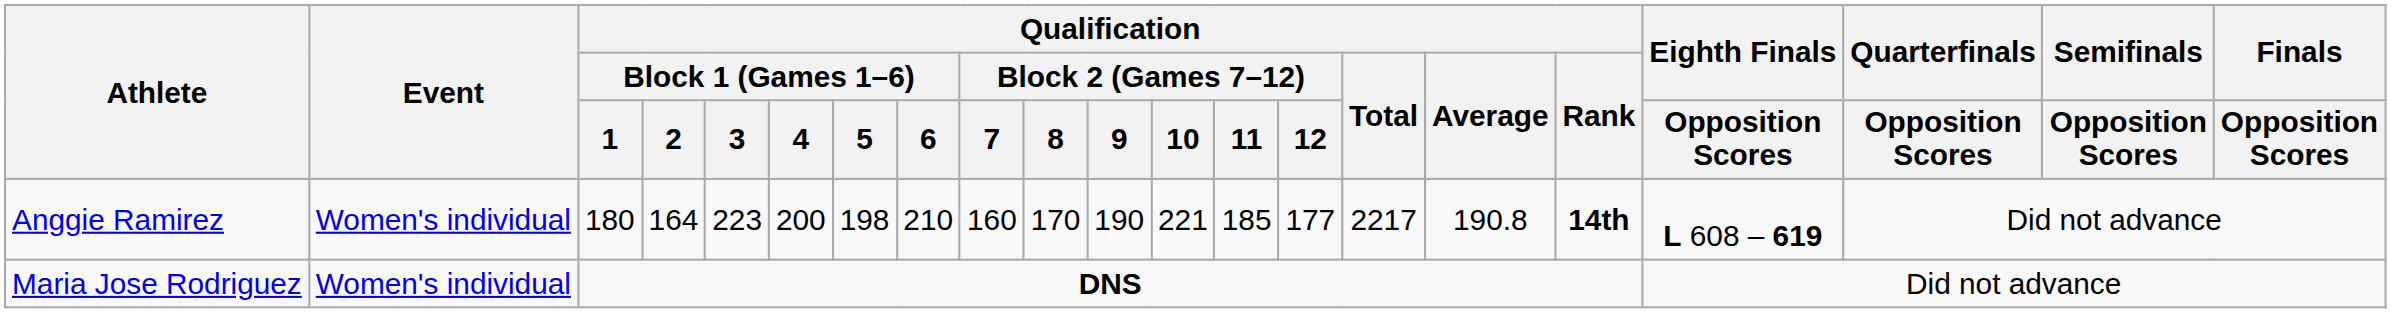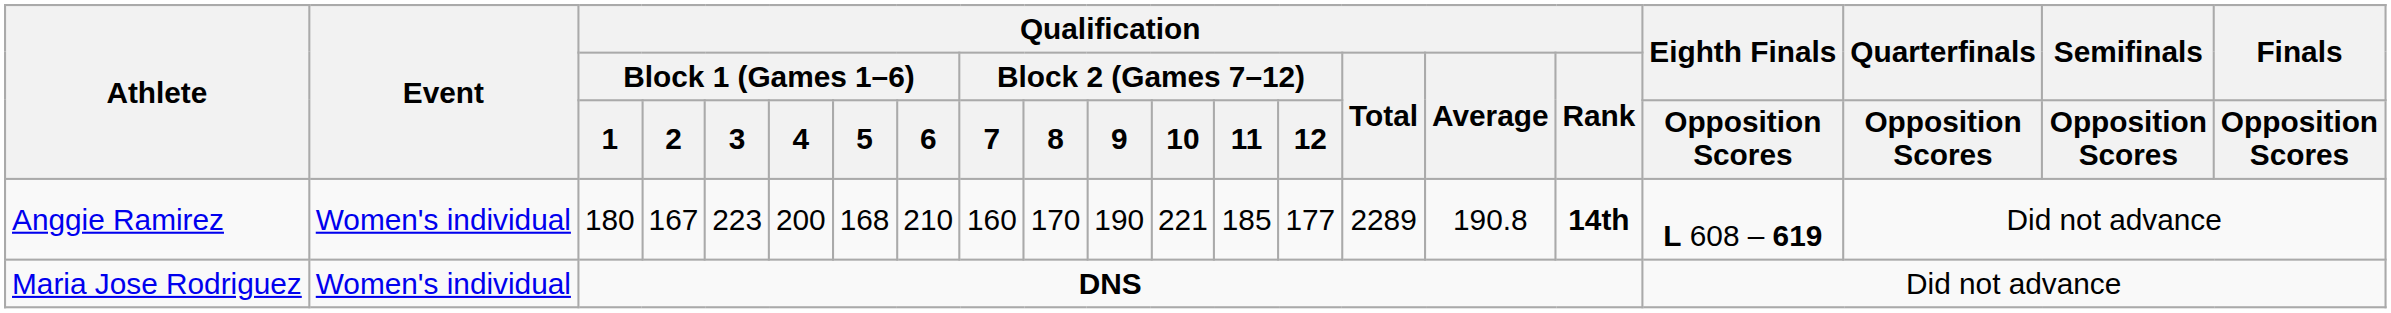Anggie Ramirez | Qualification / Block 1 (Games 1–6) / 2: 164 -> 167
Anggie Ramirez | Qualification / Block 1 (Games 1–6) / 5: 198 -> 168
Anggie Ramirez | Qualification / Total: 2217 -> 2289
